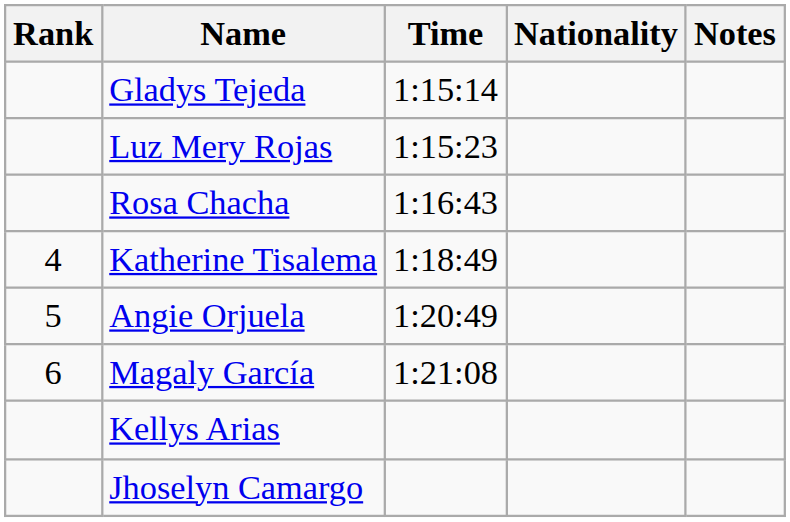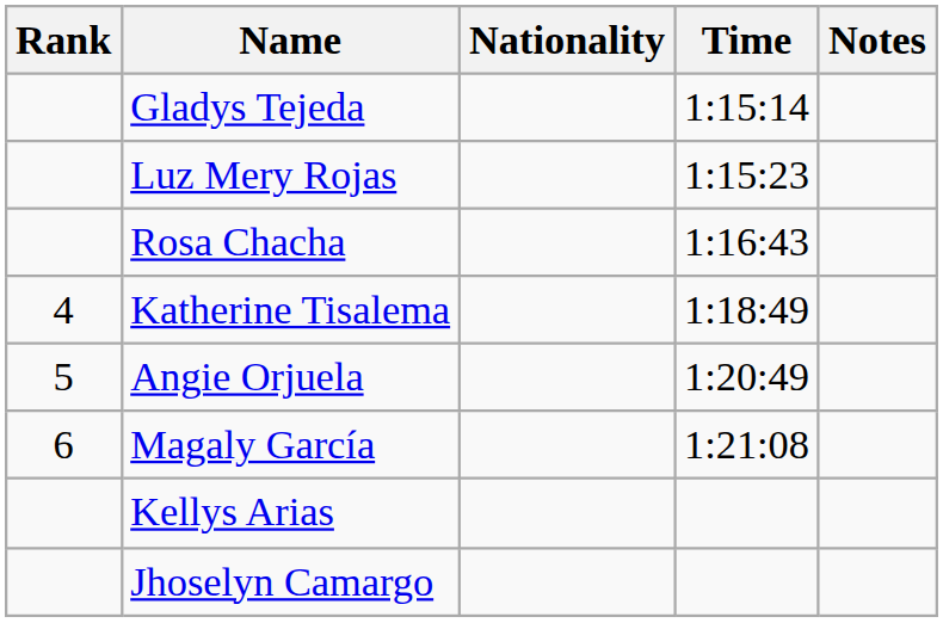columns swapped: Nationality <-> Time
